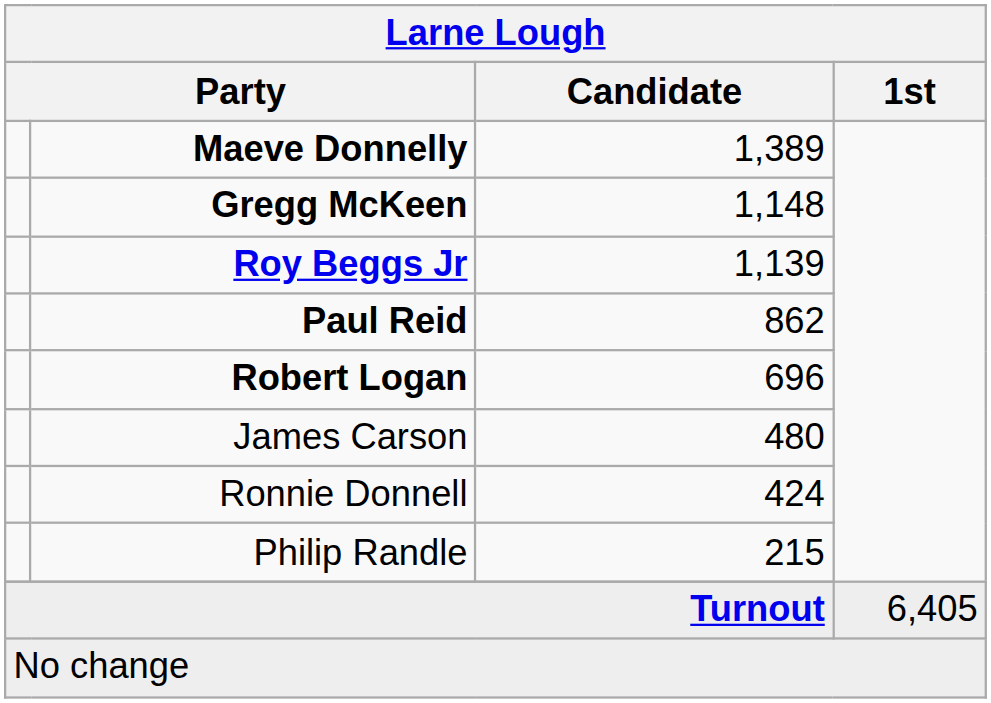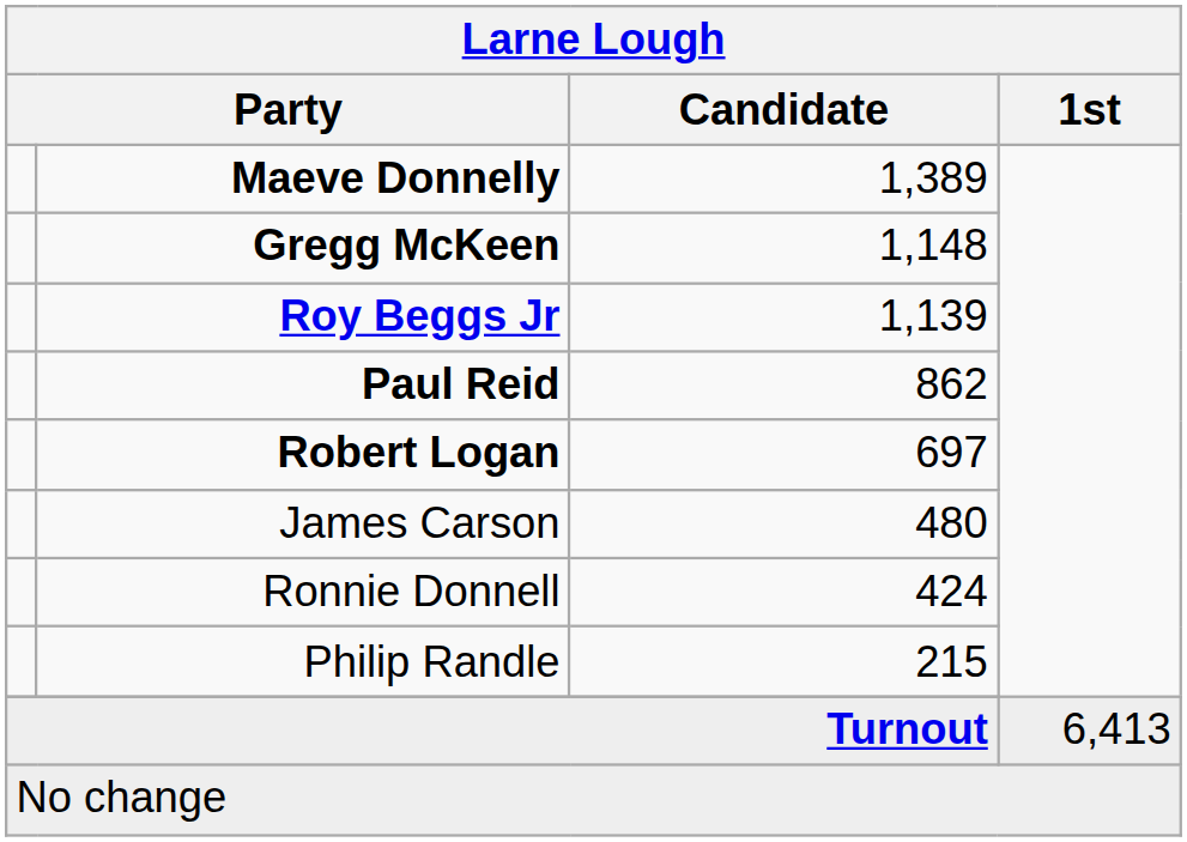Robert Logan | Candidate: 696 -> 697
Turnout | 1st: 6,405 -> 6,413
